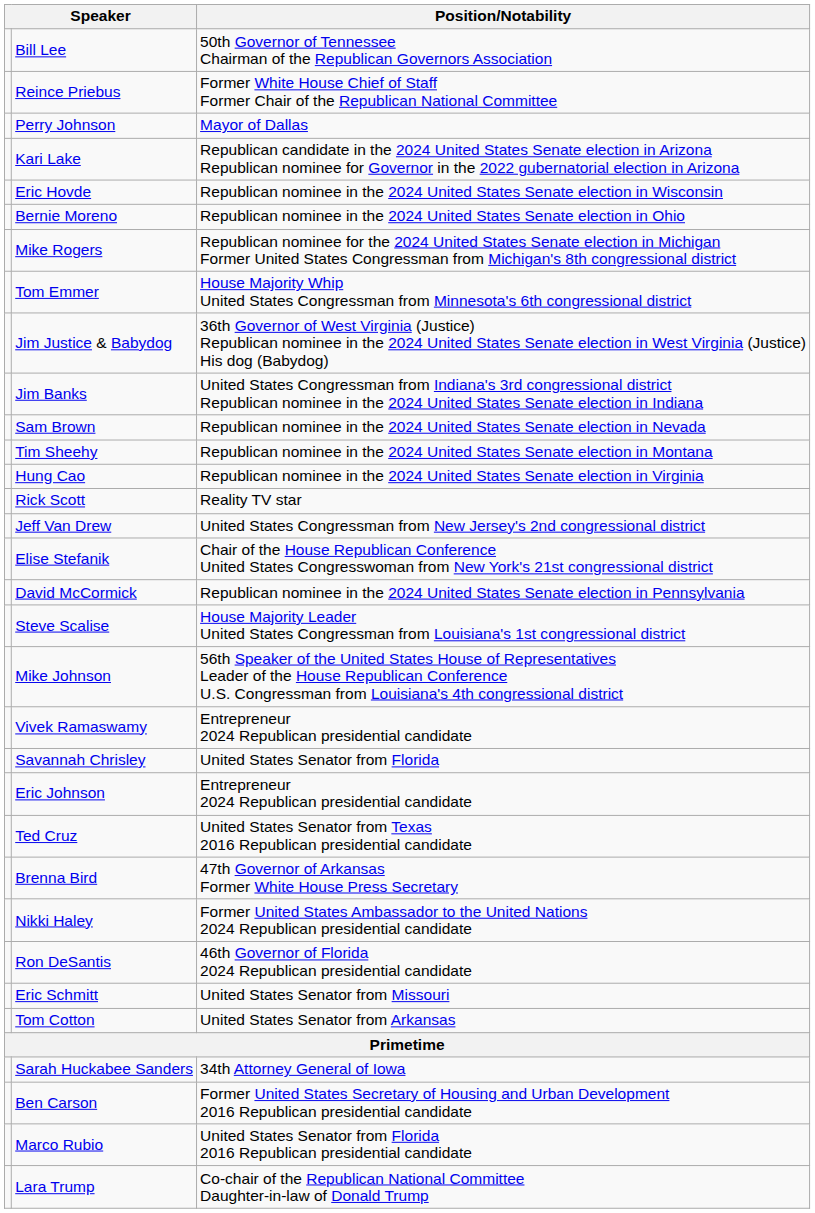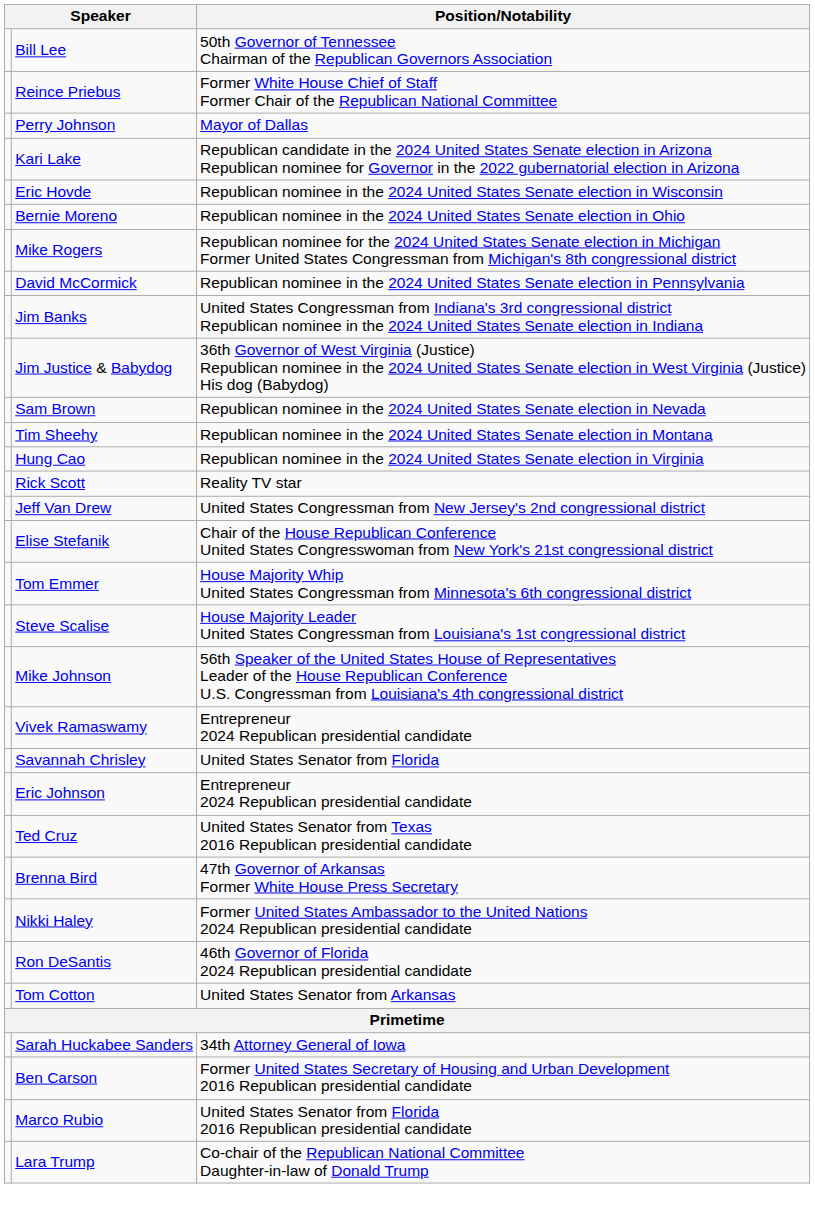rows swapped: David McCormick <-> Tom Emmer
rows swapped: Jim Justice & Babydog <-> Jim Banks
- row: Eric Schmitt | United States Senator from Missouri
